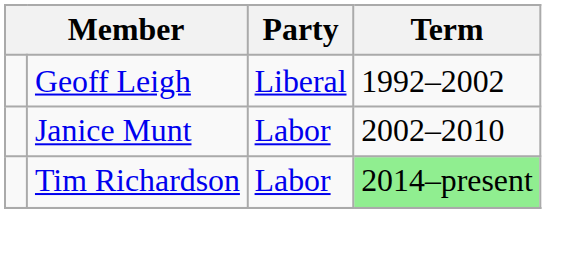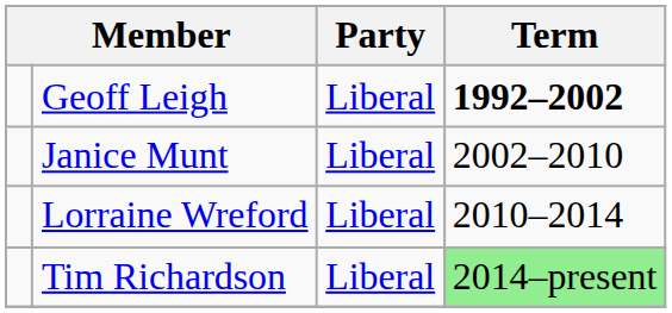Geoff Leigh | Term: normal -> bold
Janice Munt | Party: Labor -> Liberal
+ row: Lorraine Wreford | Liberal | 2010–2014
Tim Richardson | Party: Labor -> Liberal
